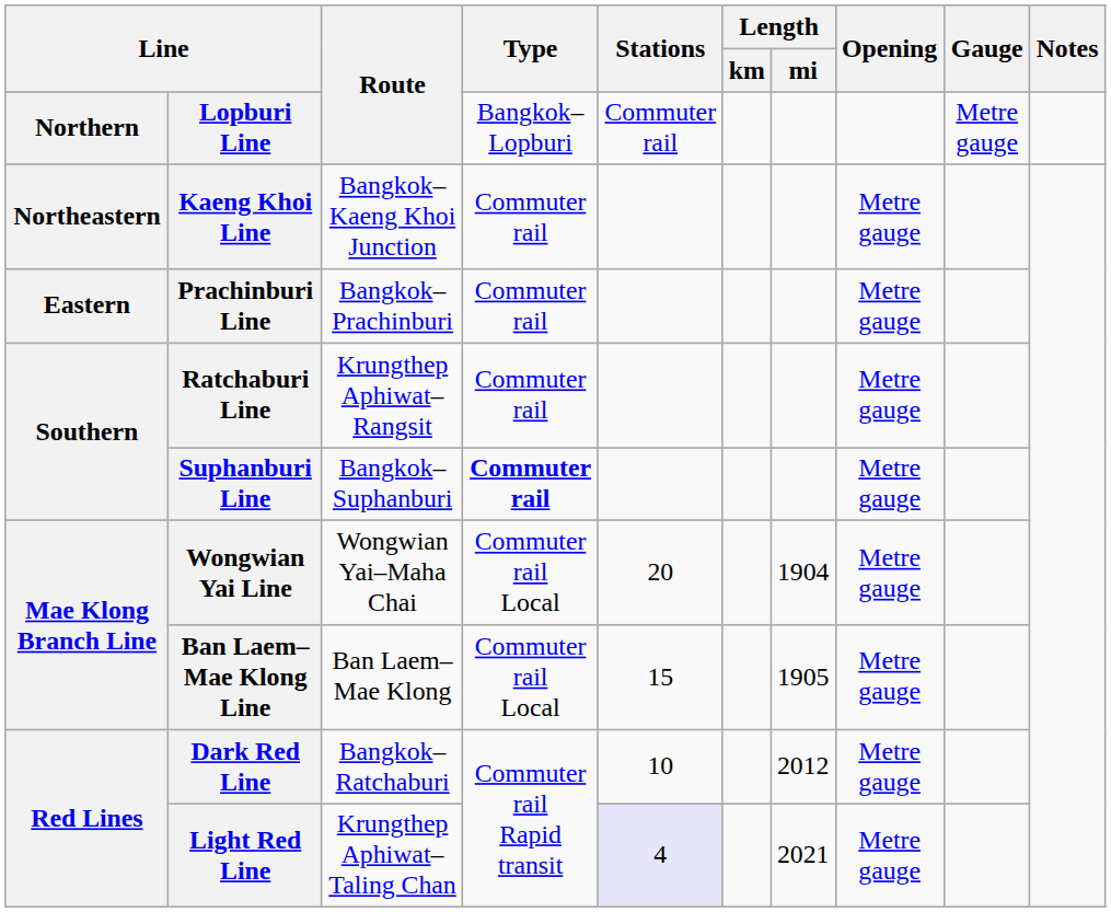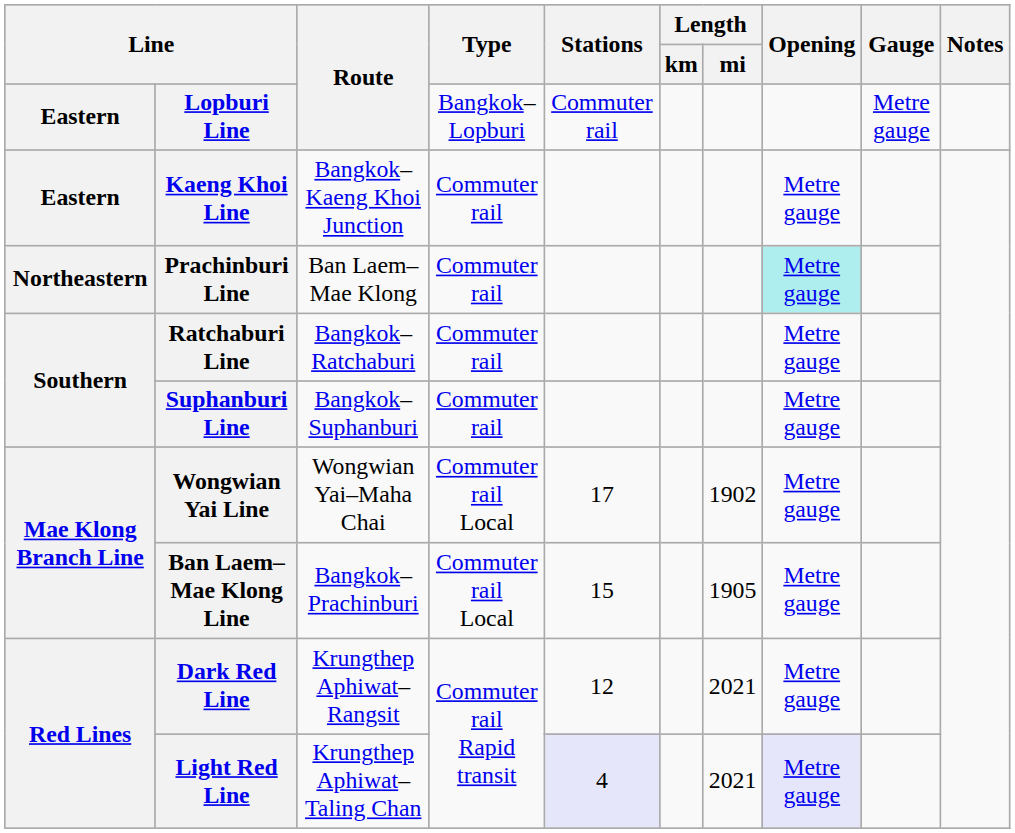Lopburi Line | column 1: Northern -> Eastern
Kaeng Khoi Line | column 1: Northeastern -> Eastern
Prachinburi Line | column 1: Eastern -> Northeastern
Prachinburi Line | Route: Bangkok–Prachinburi -> Ban Laem–Mae Klong
Prachinburi Line | Opening: no background -> paleturquoise background
Ratchaburi Line | Route: Krungthep Aphiwat–Rangsit -> Bangkok–Ratchaburi
Suphanburi Line | Type: bold -> normal
Wongwian Yai Line | Stations: 20 -> 17
Wongwian Yai Line | Length / mi: 1904 -> 1902
Ban Laem–Mae Klong Line | Route: Ban Laem–Mae Klong -> Bangkok–Prachinburi
Dark Red Line | Route: Bangkok–Ratchaburi -> Krungthep Aphiwat–Rangsit
Dark Red Line | Stations: 10 -> 12
Dark Red Line | Length / mi: 2012 -> 2021
Light Red Line | Opening: no background -> lavender background
